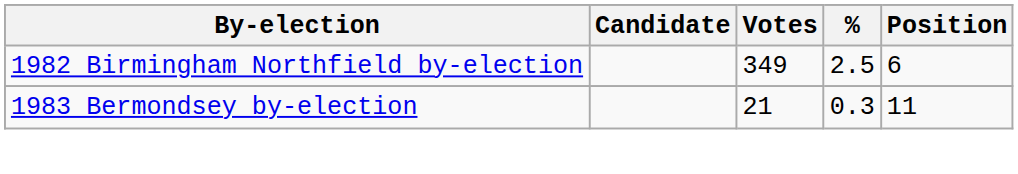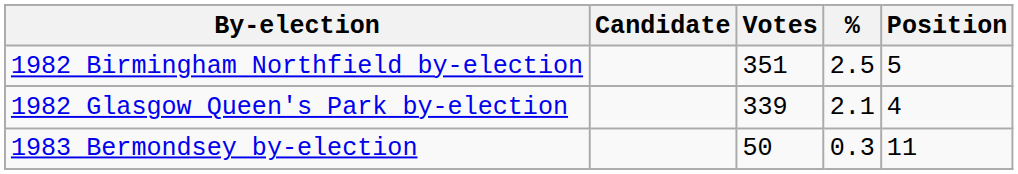1982 Birmingham Northfield by-election | Votes: 349 -> 351
1982 Birmingham Northfield by-election | Position: 6 -> 5
+ row: 1982 Glasgow Queen's Park by-election | 339 | 2.1 | 4
1983 Bermondsey by-election | Votes: 21 -> 50
